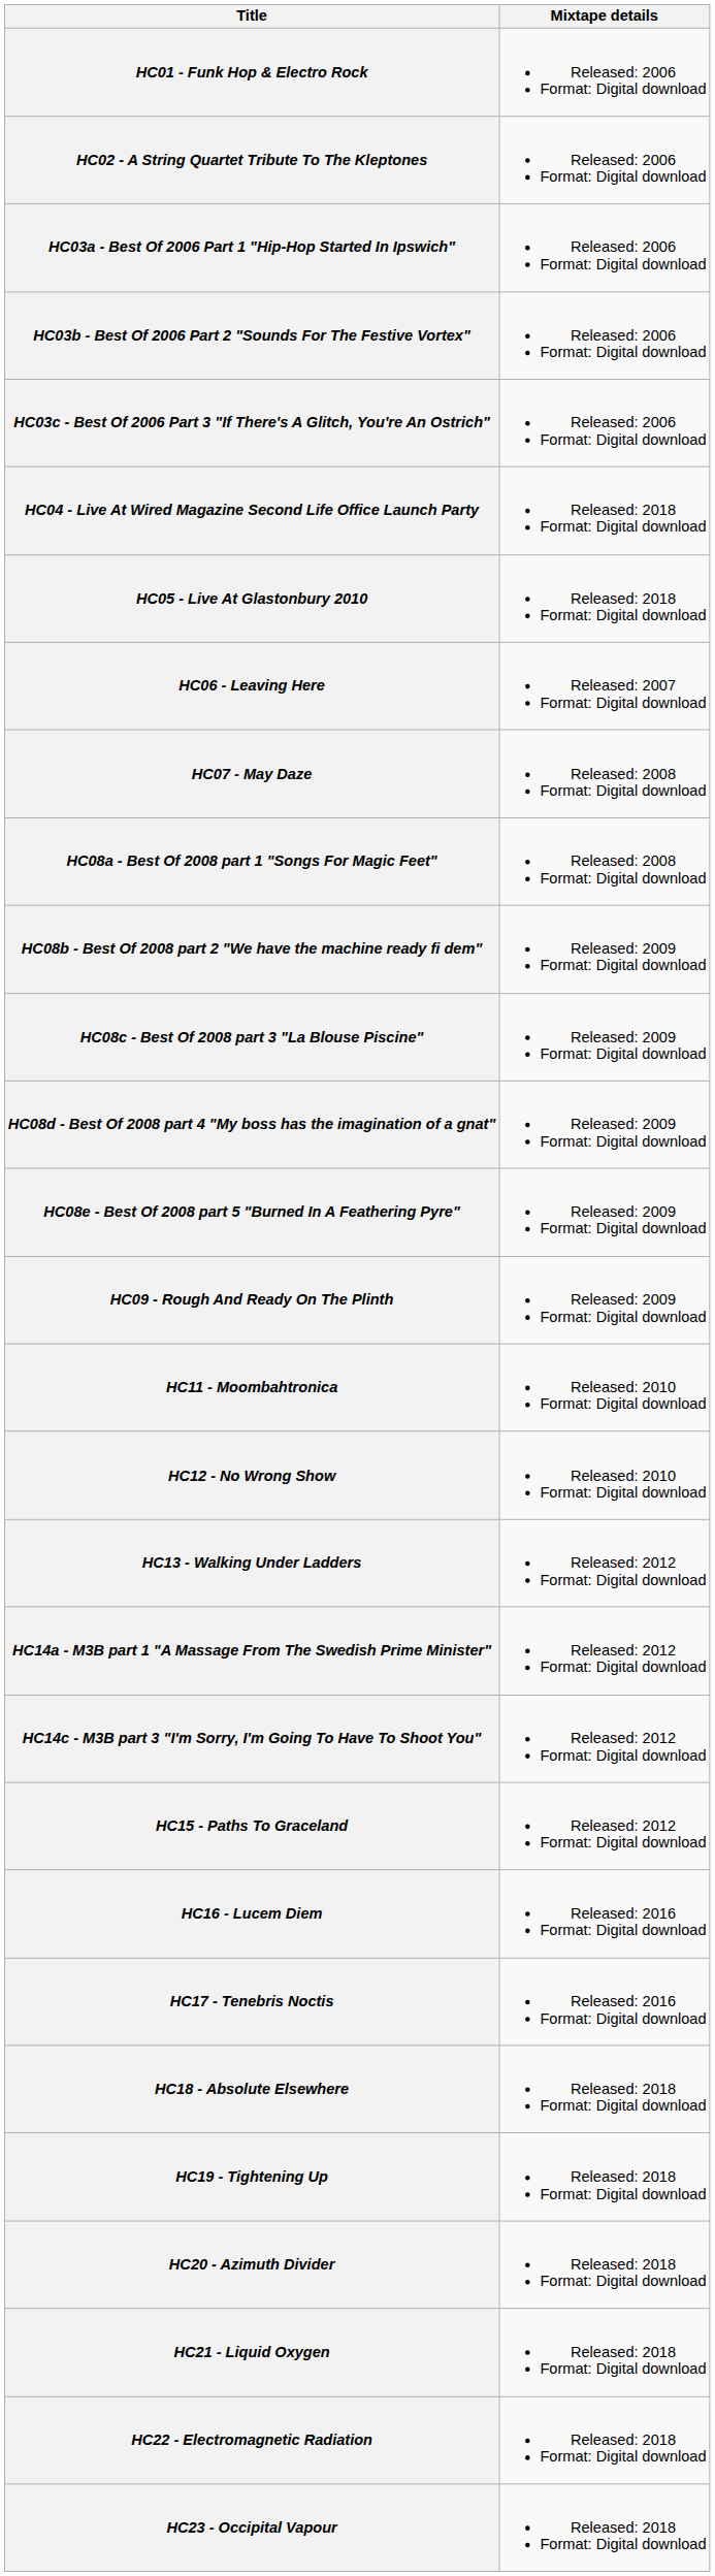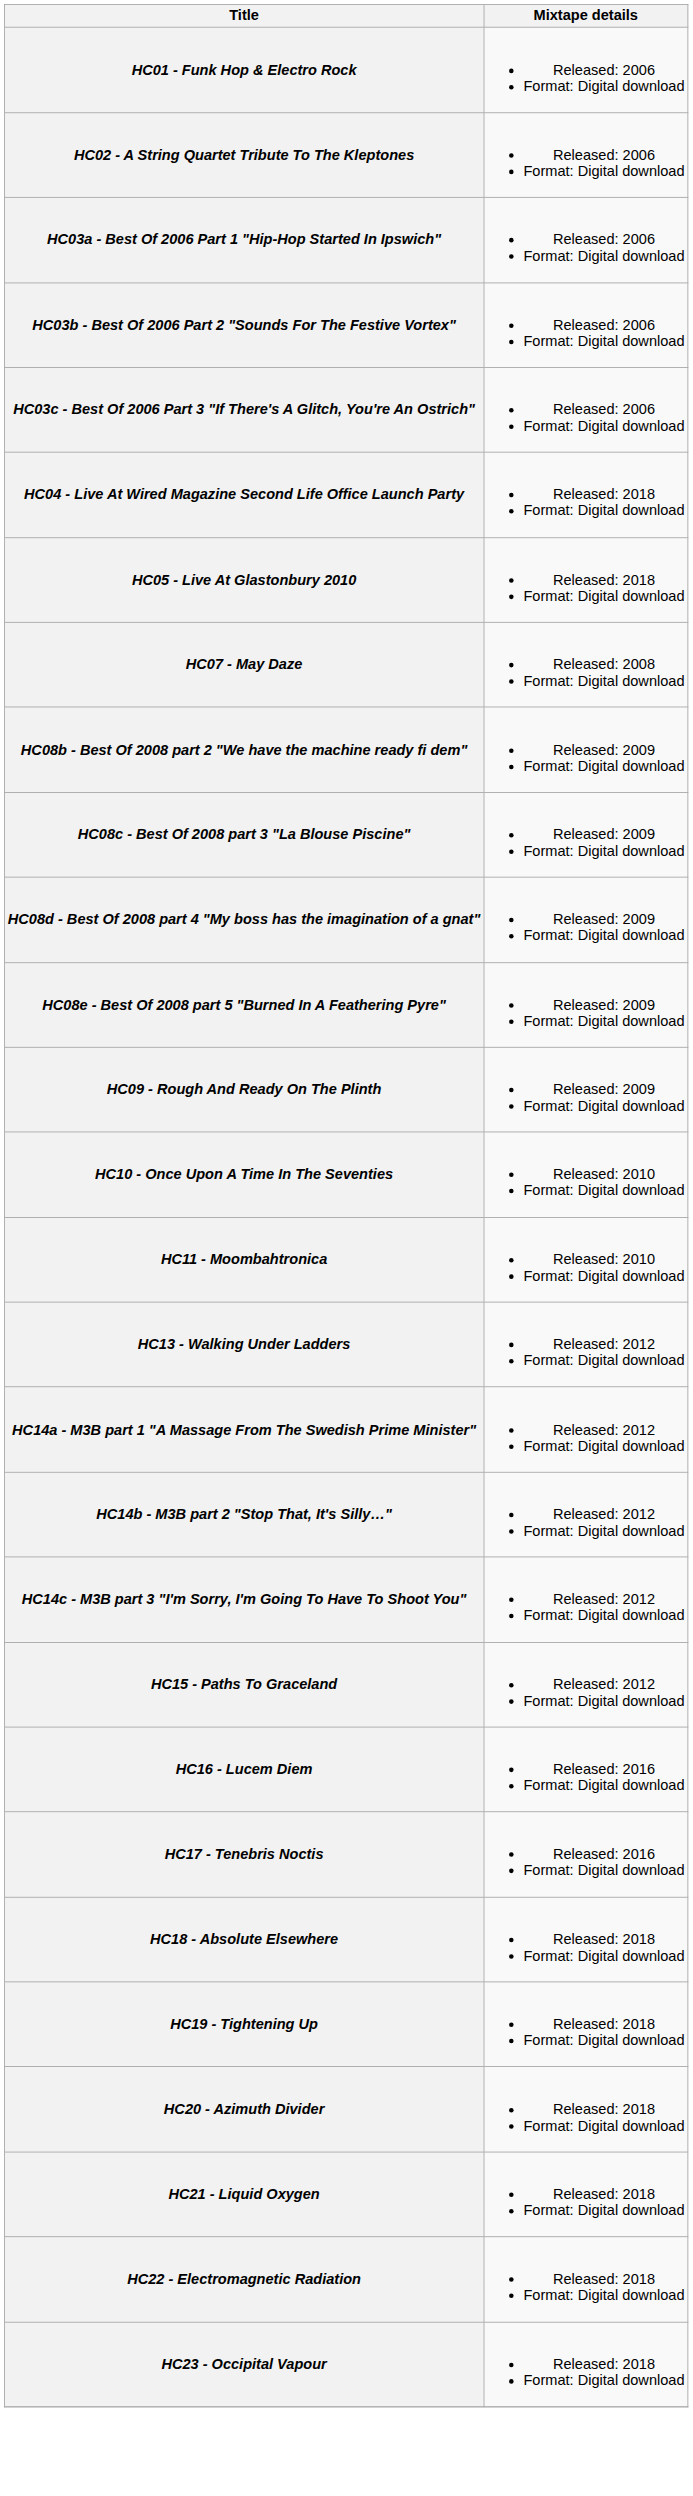- row: HC06 - Leaving Here | Released: 2007 Format: Digital download
- row: HC08a - Best Of 2008 part 1 "Songs For Magic Feet" | Released: 2008 Format: Digital download
+ row: HC10 - Once Upon A Time In The Seventies | Released: 2010 Format: Digital download
- row: HC12 - No Wrong Show | Released: 2010 Format: Digital download
+ row: HC14b - M3B part 2 "Stop That, It's Silly…" | Released: 2012 Format: Digital download
